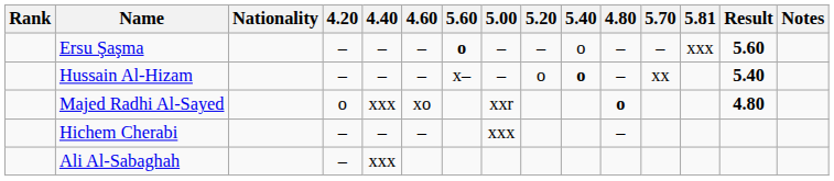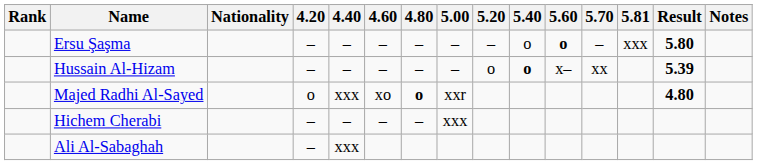columns swapped: 4.80 <-> 5.60
Ersu Şaşma | Result: 5.60 -> 5.80
Hussain Al-Hizam | Result: 5.40 -> 5.39
